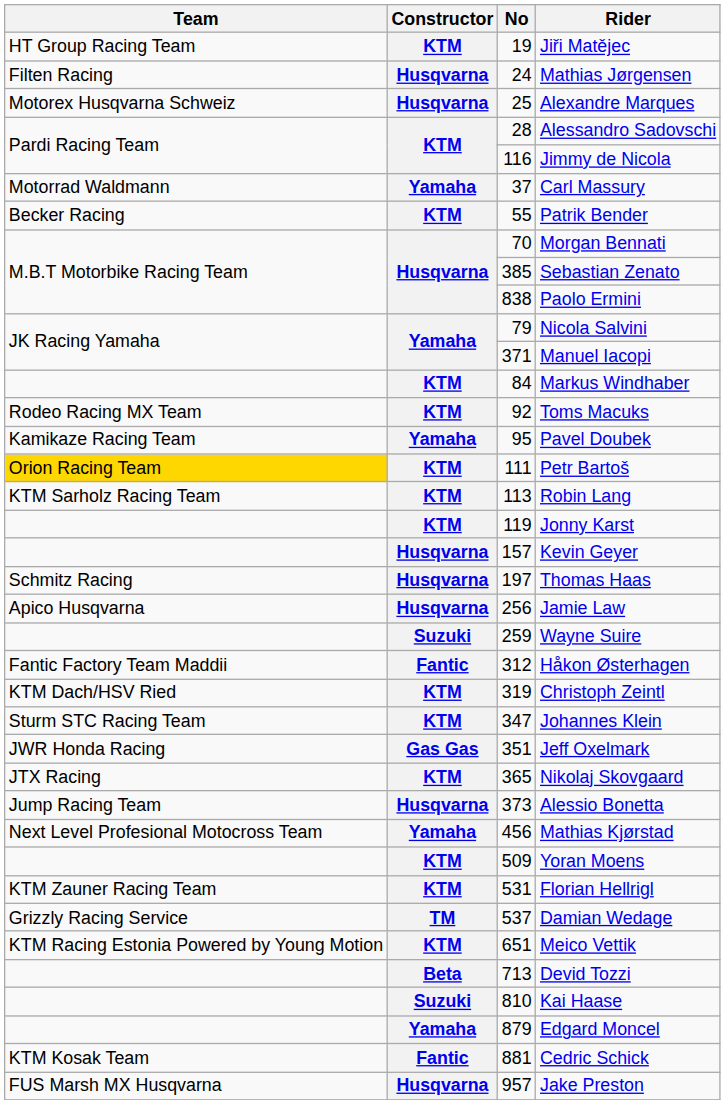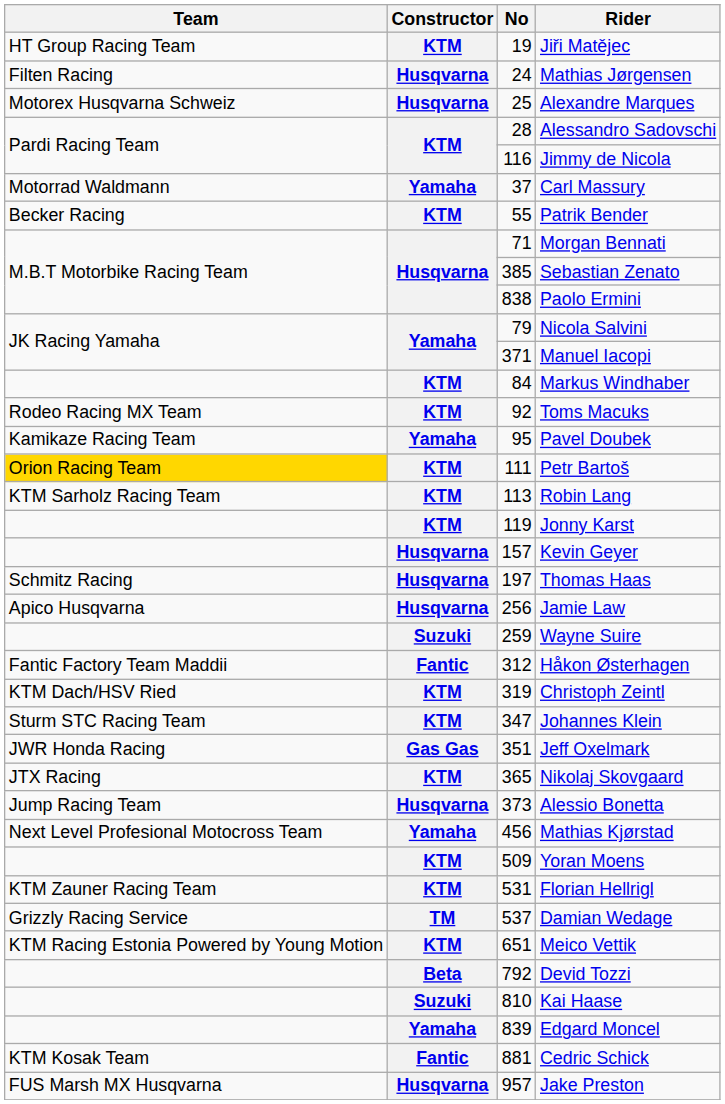Morgan Bennati | No: 70 -> 71
Devid Tozzi | No: 713 -> 792
Edgard Moncel | No: 879 -> 839
